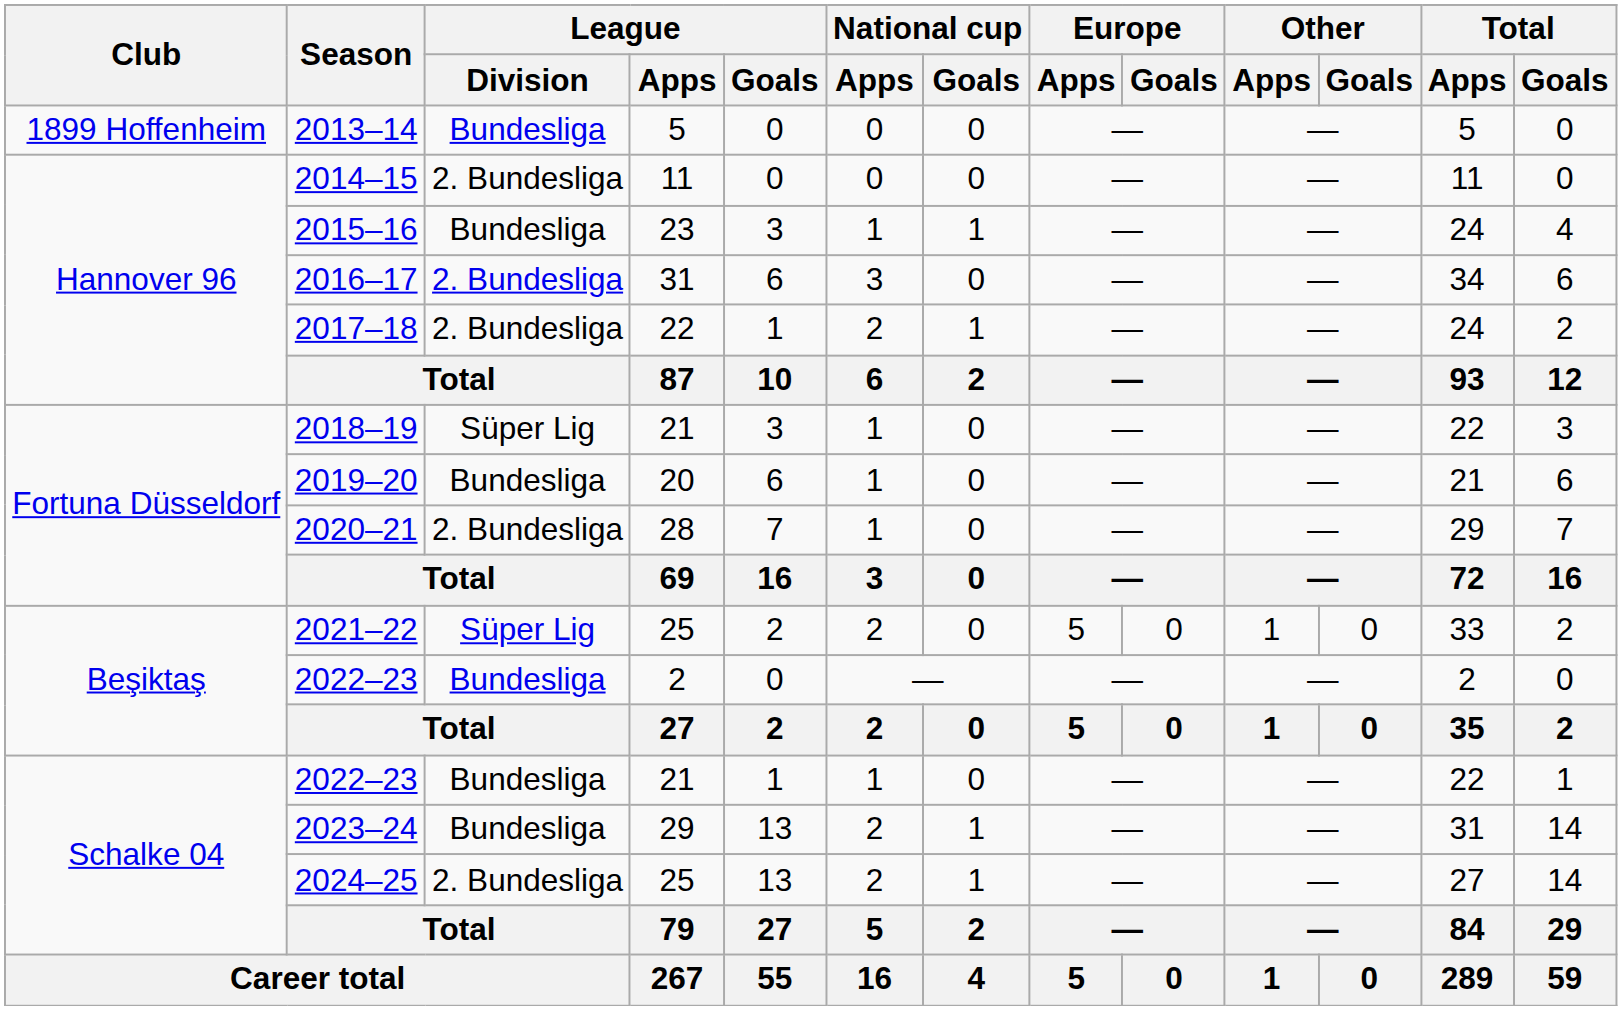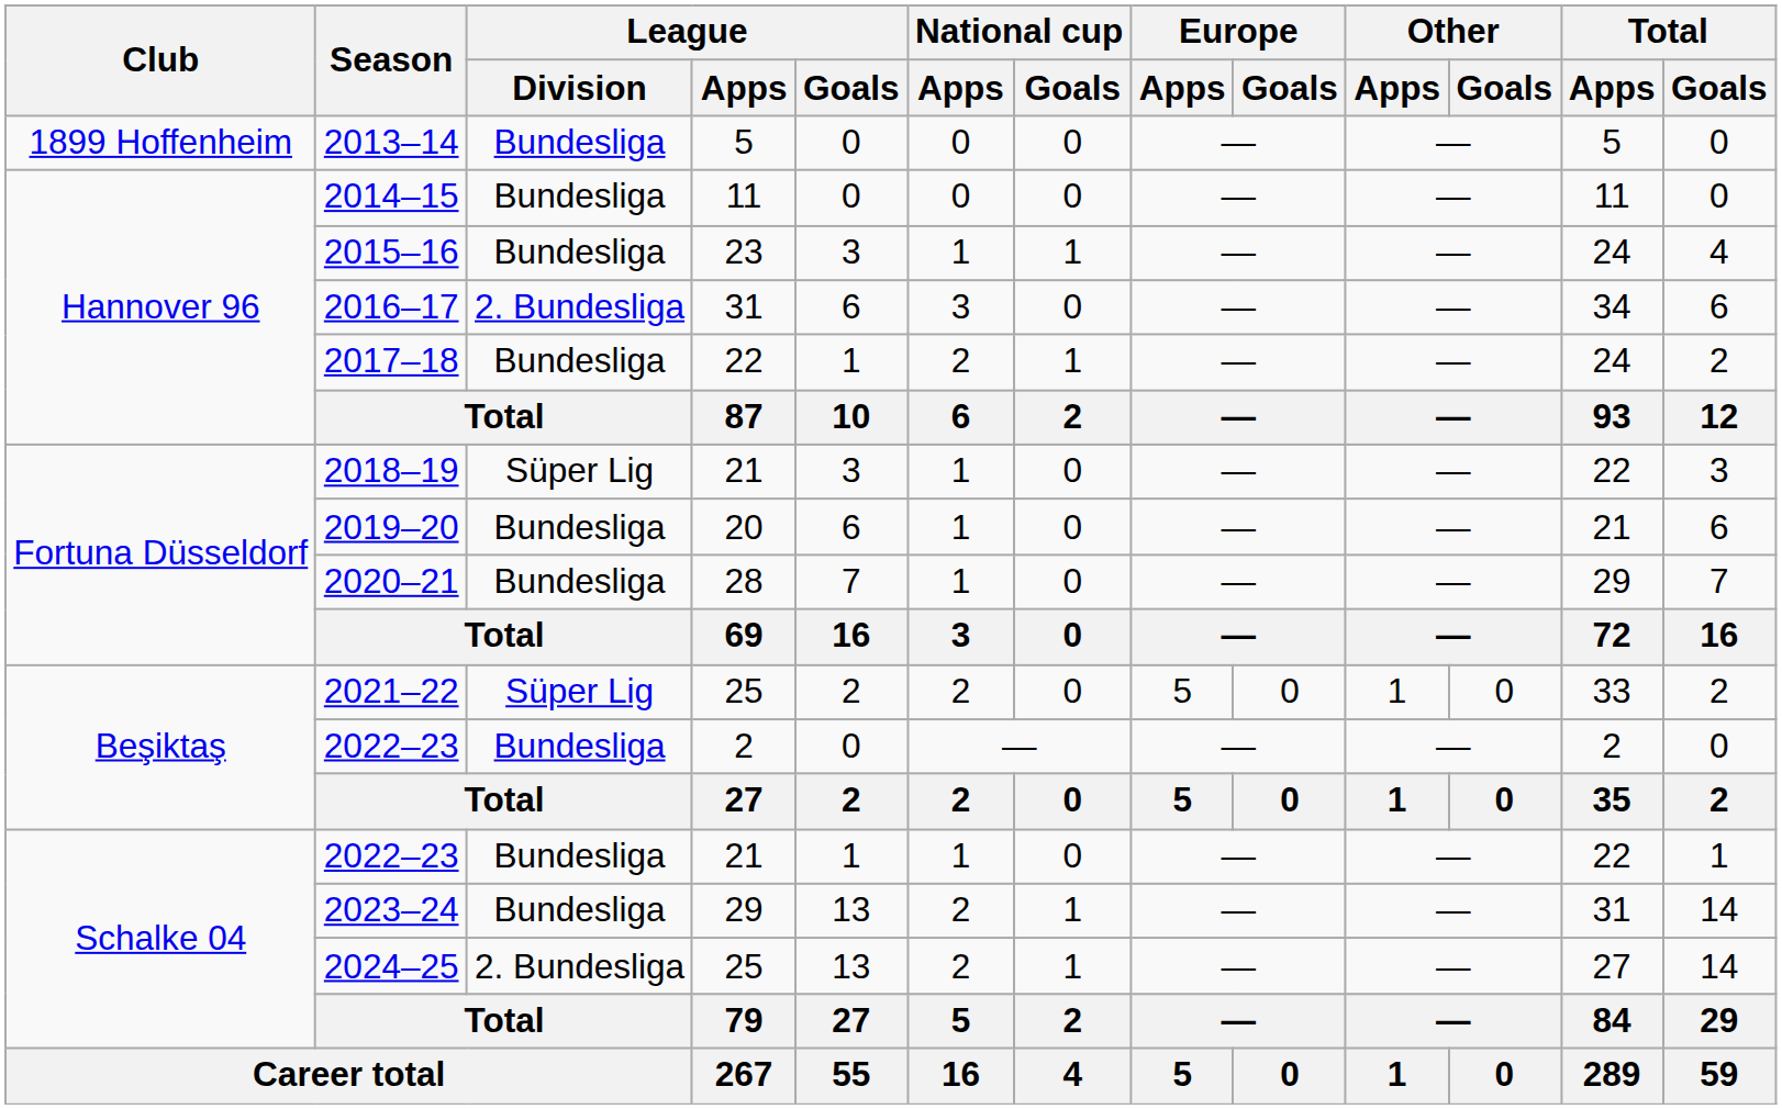2014–15 | League / Division: 2. Bundesliga -> Bundesliga
2017–18 | League / Division: 2. Bundesliga -> Bundesliga
2020–21 | League / Division: 2. Bundesliga -> Bundesliga
